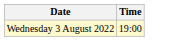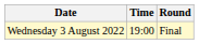+ column: Round | Final
